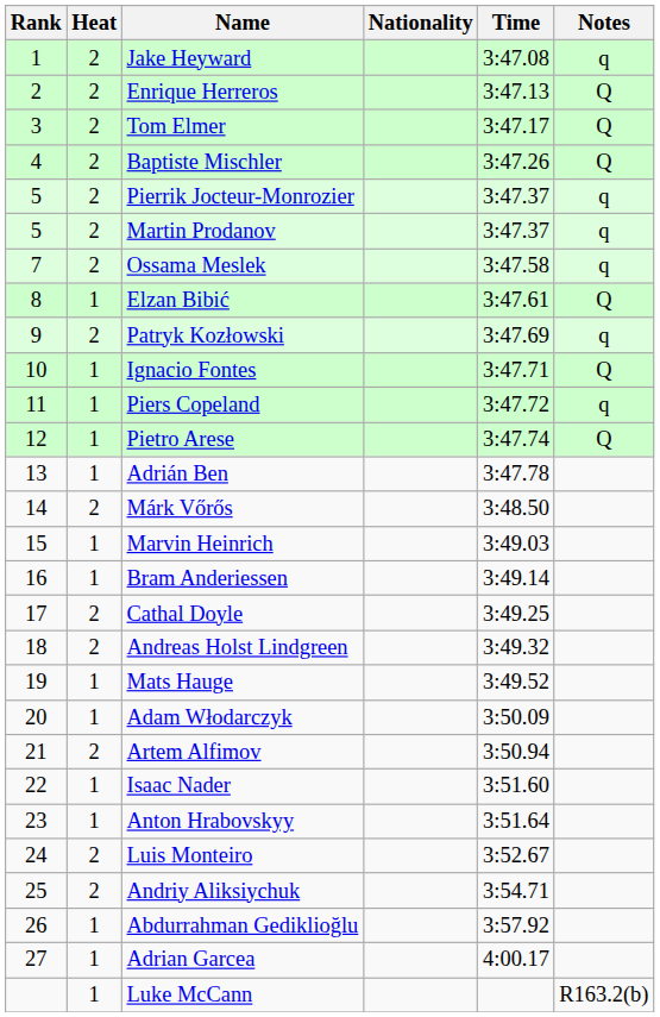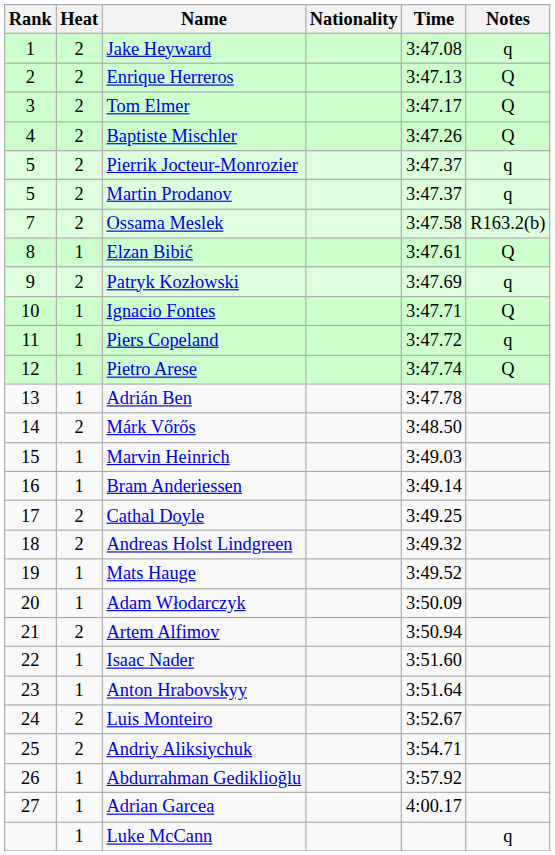Ossama Meslek | Notes: q -> R163.2(b)
Luke McCann | Notes: R163.2(b) -> q
